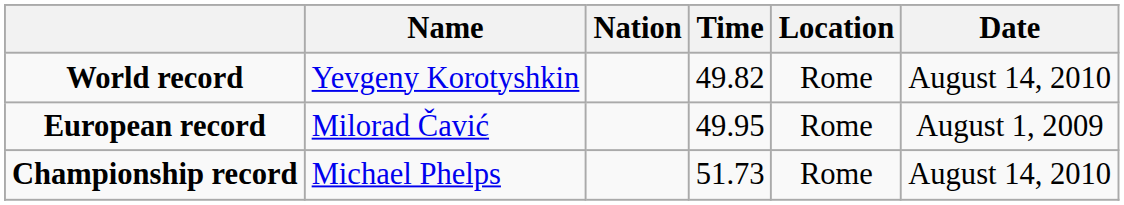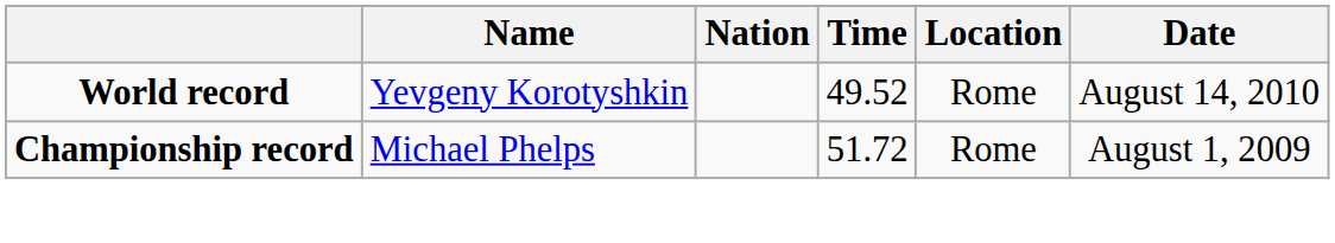World record | Time: 49.82 -> 49.52
- row: European record | Milorad Čavić | 49.95 | Rome | August 1, 2009
Championship record | Time: 51.73 -> 51.72
Championship record | Date: August 14, 2010 -> August 1, 2009
